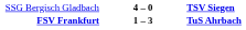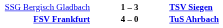SSG Bergisch Gladbach | column 2: 4 – 0 -> 1 – 3
FSV Frankfurt | column 2: 1 – 3 -> 4 – 0
